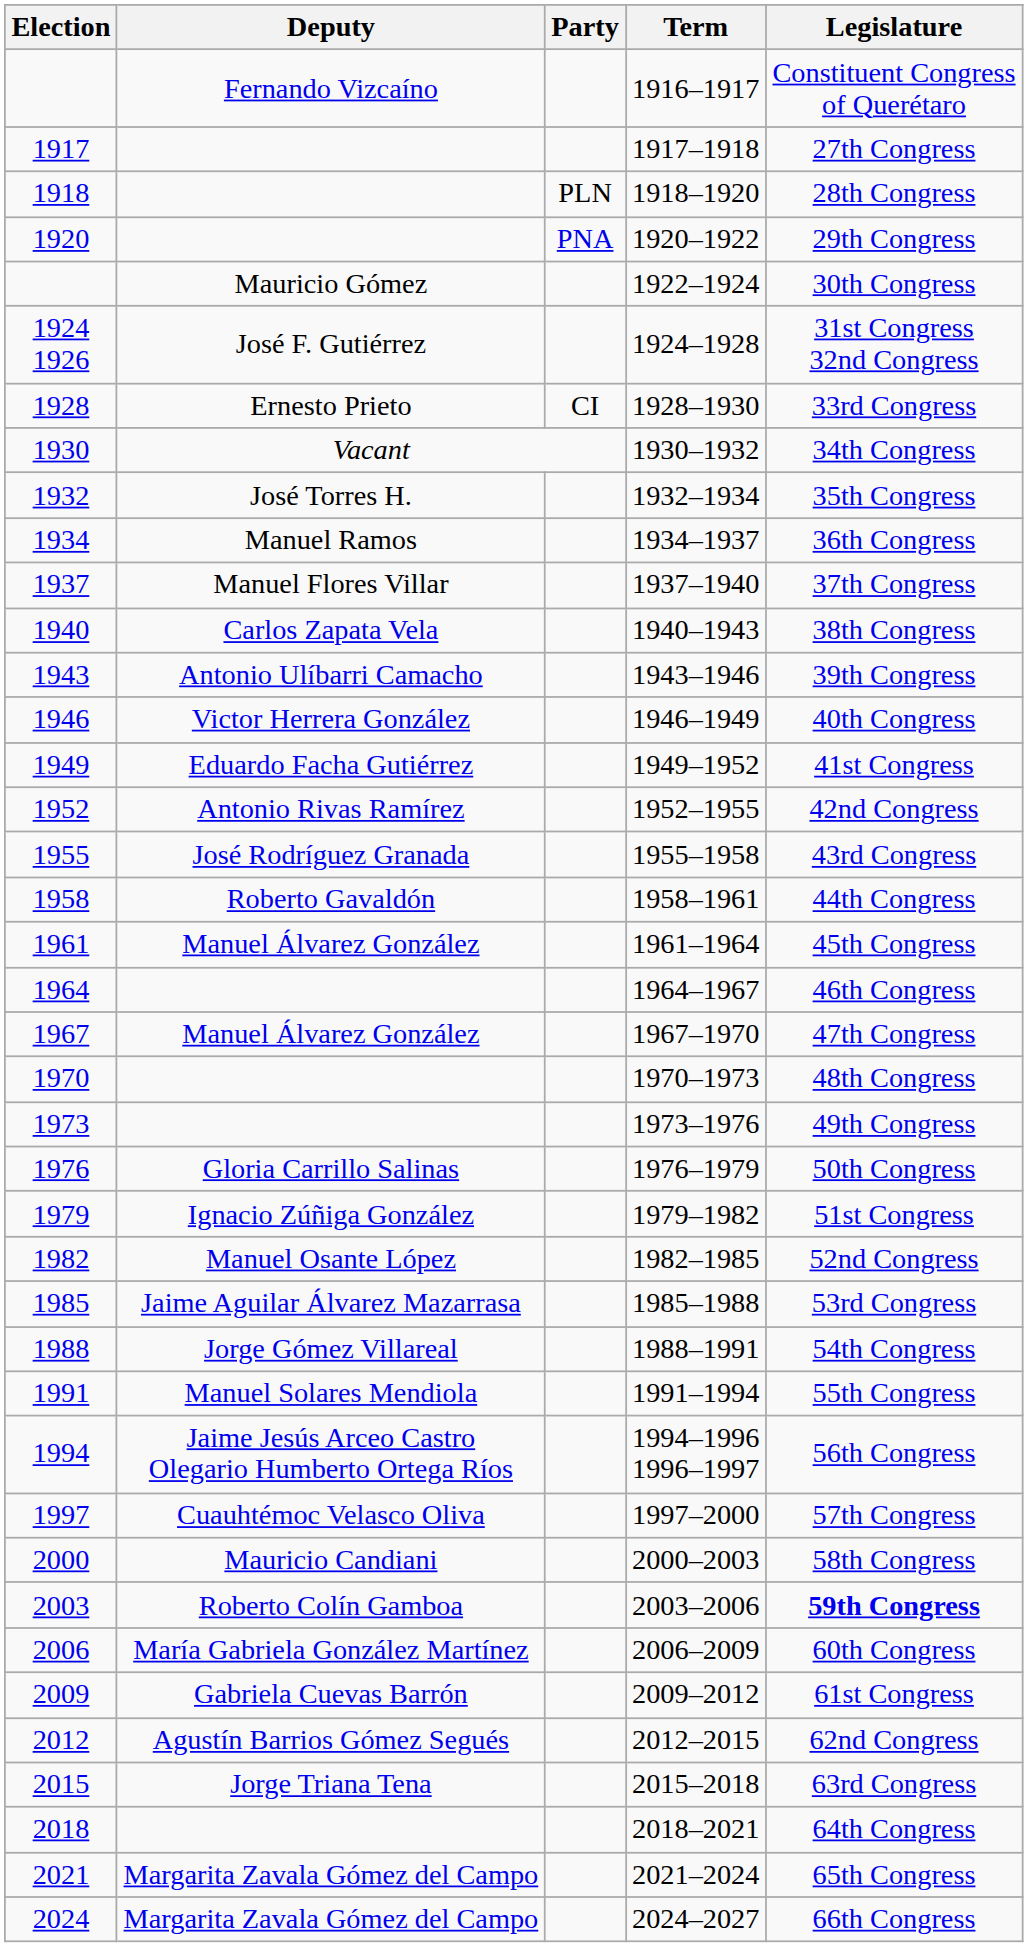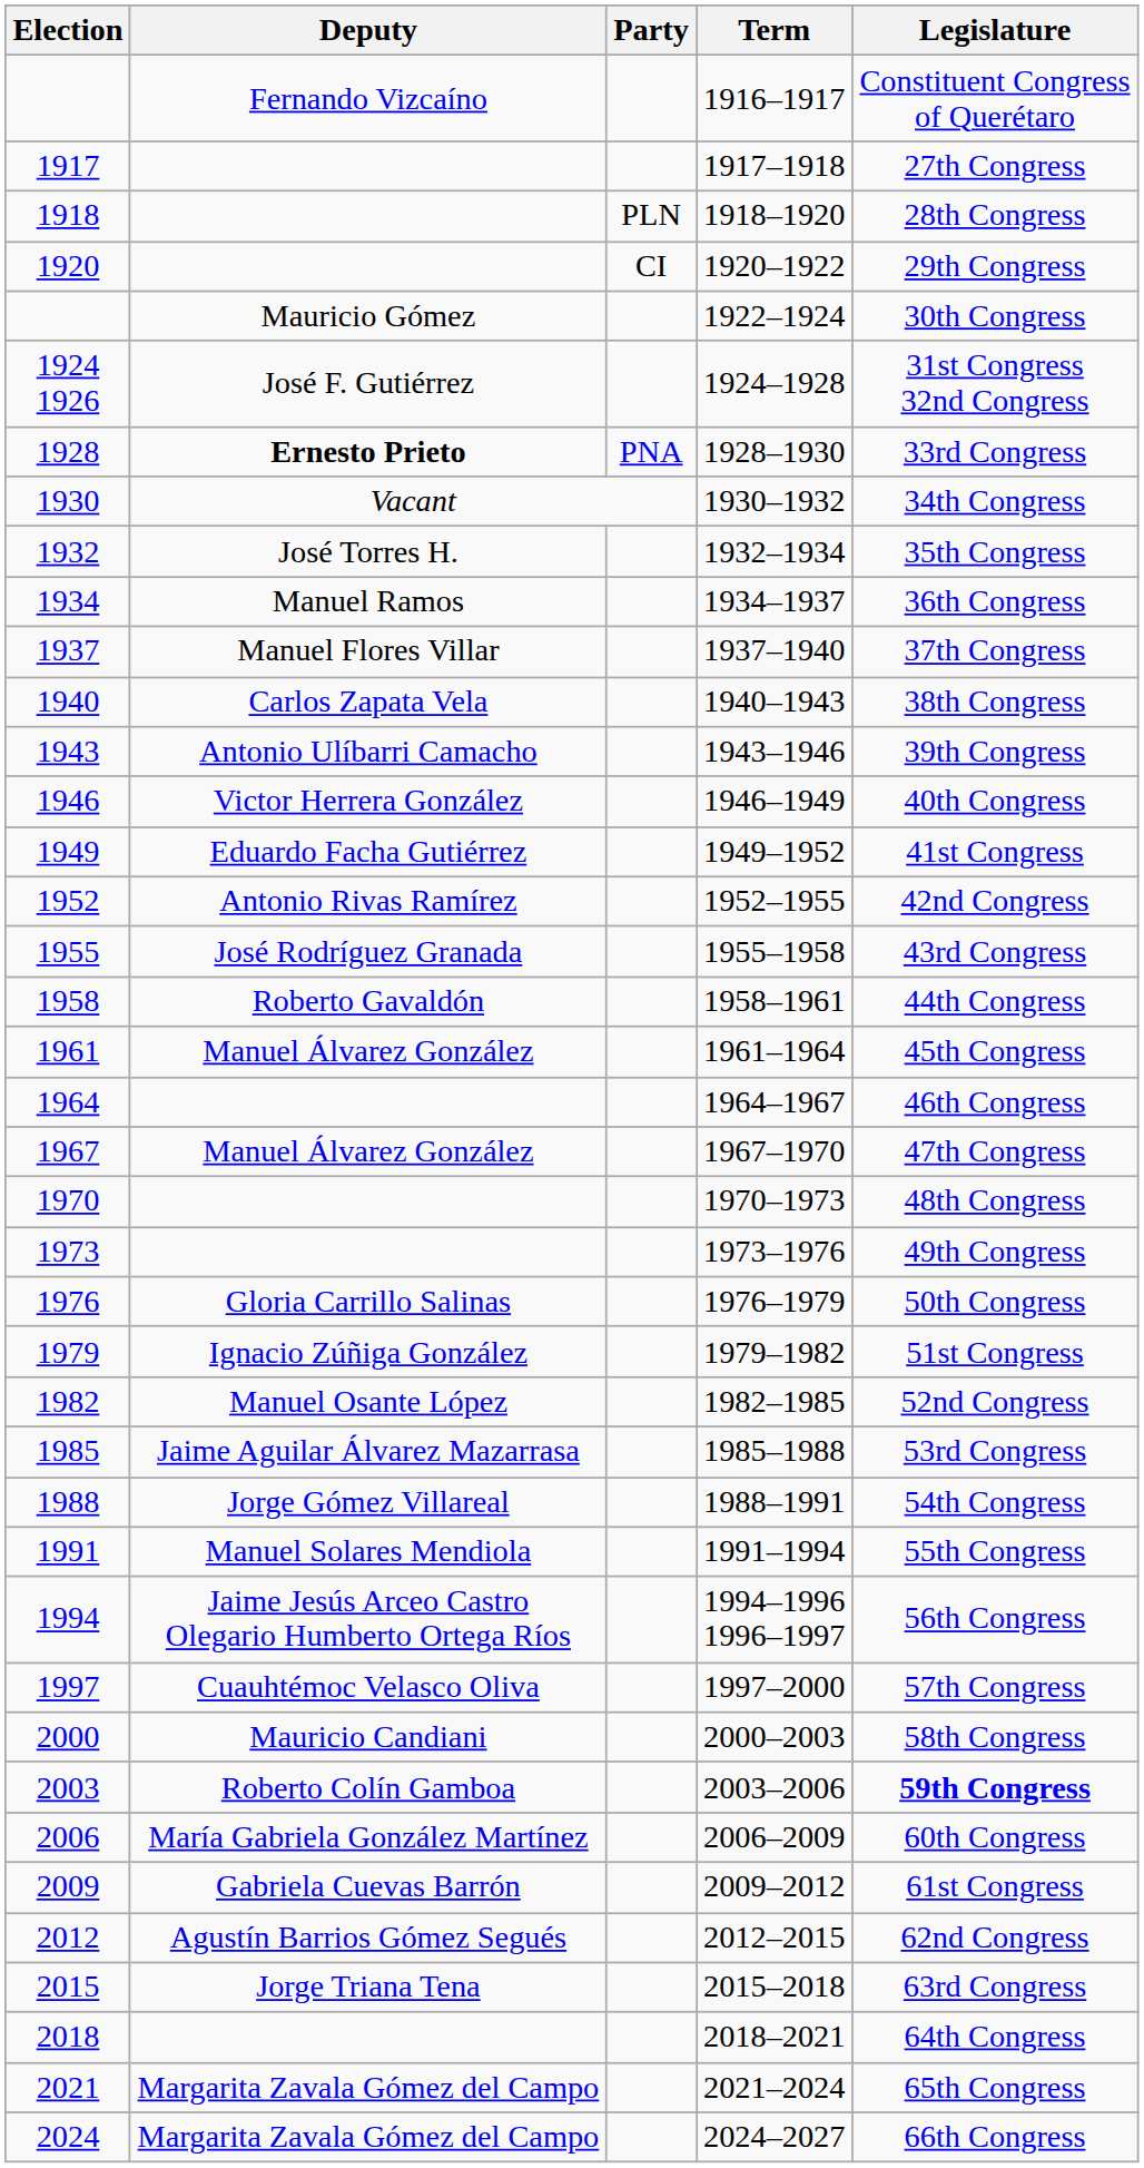1920–1922 | Party: PNA -> CI
1928–1930 | Deputy: normal -> bold
1928–1930 | Party: CI -> PNA
